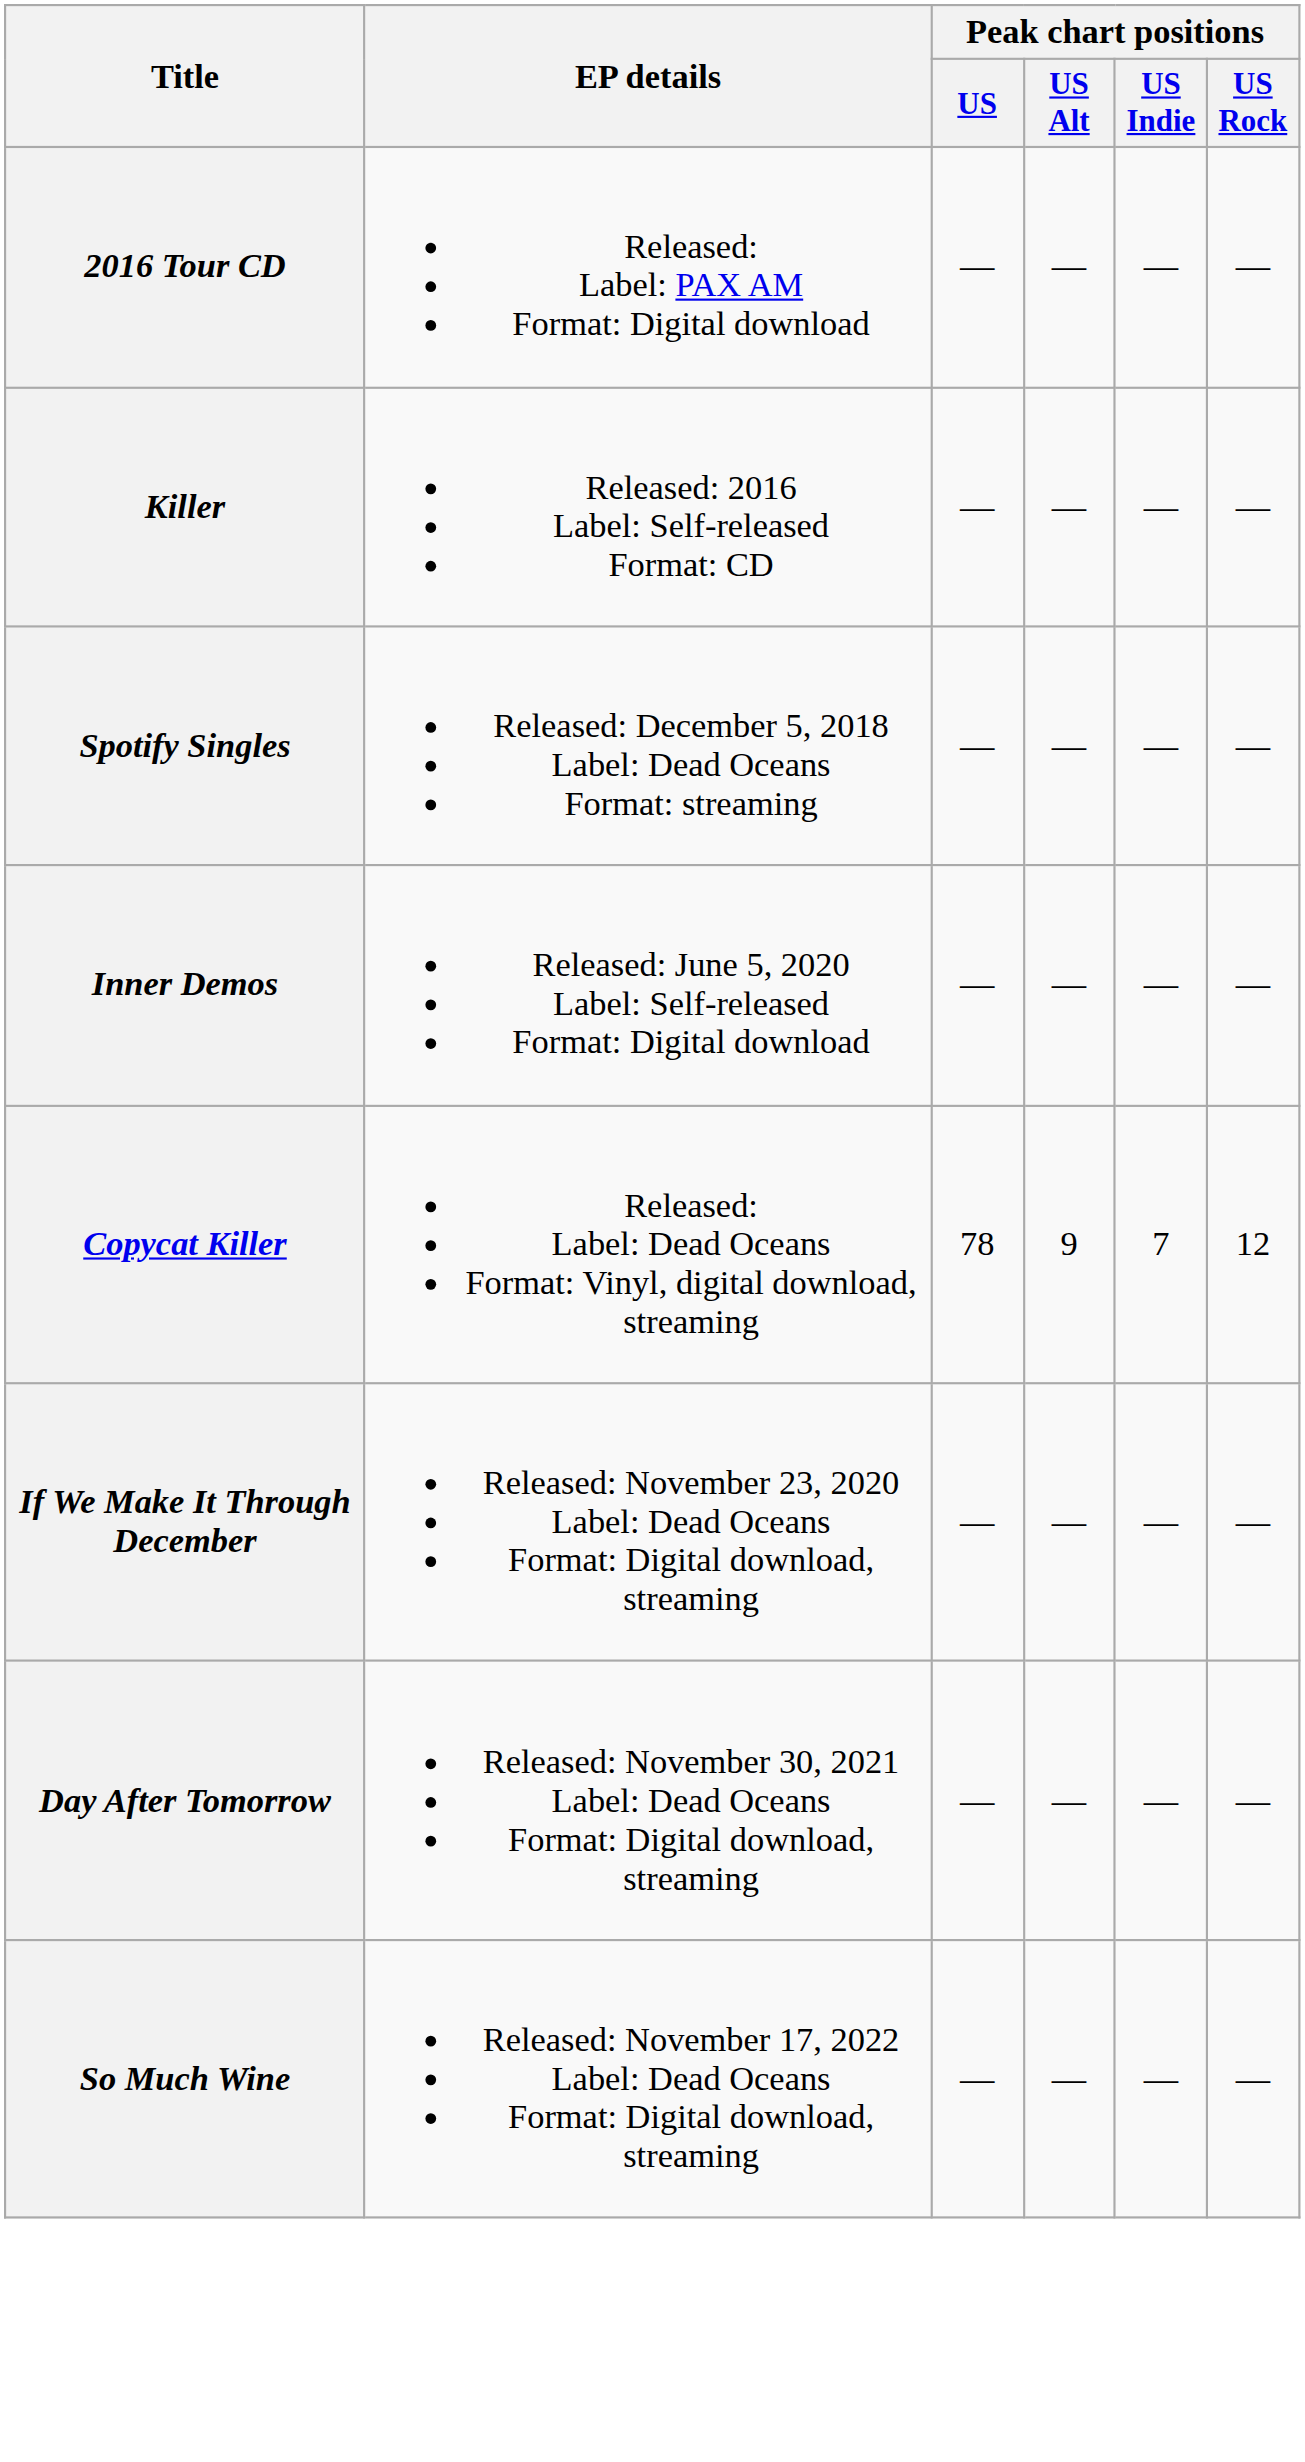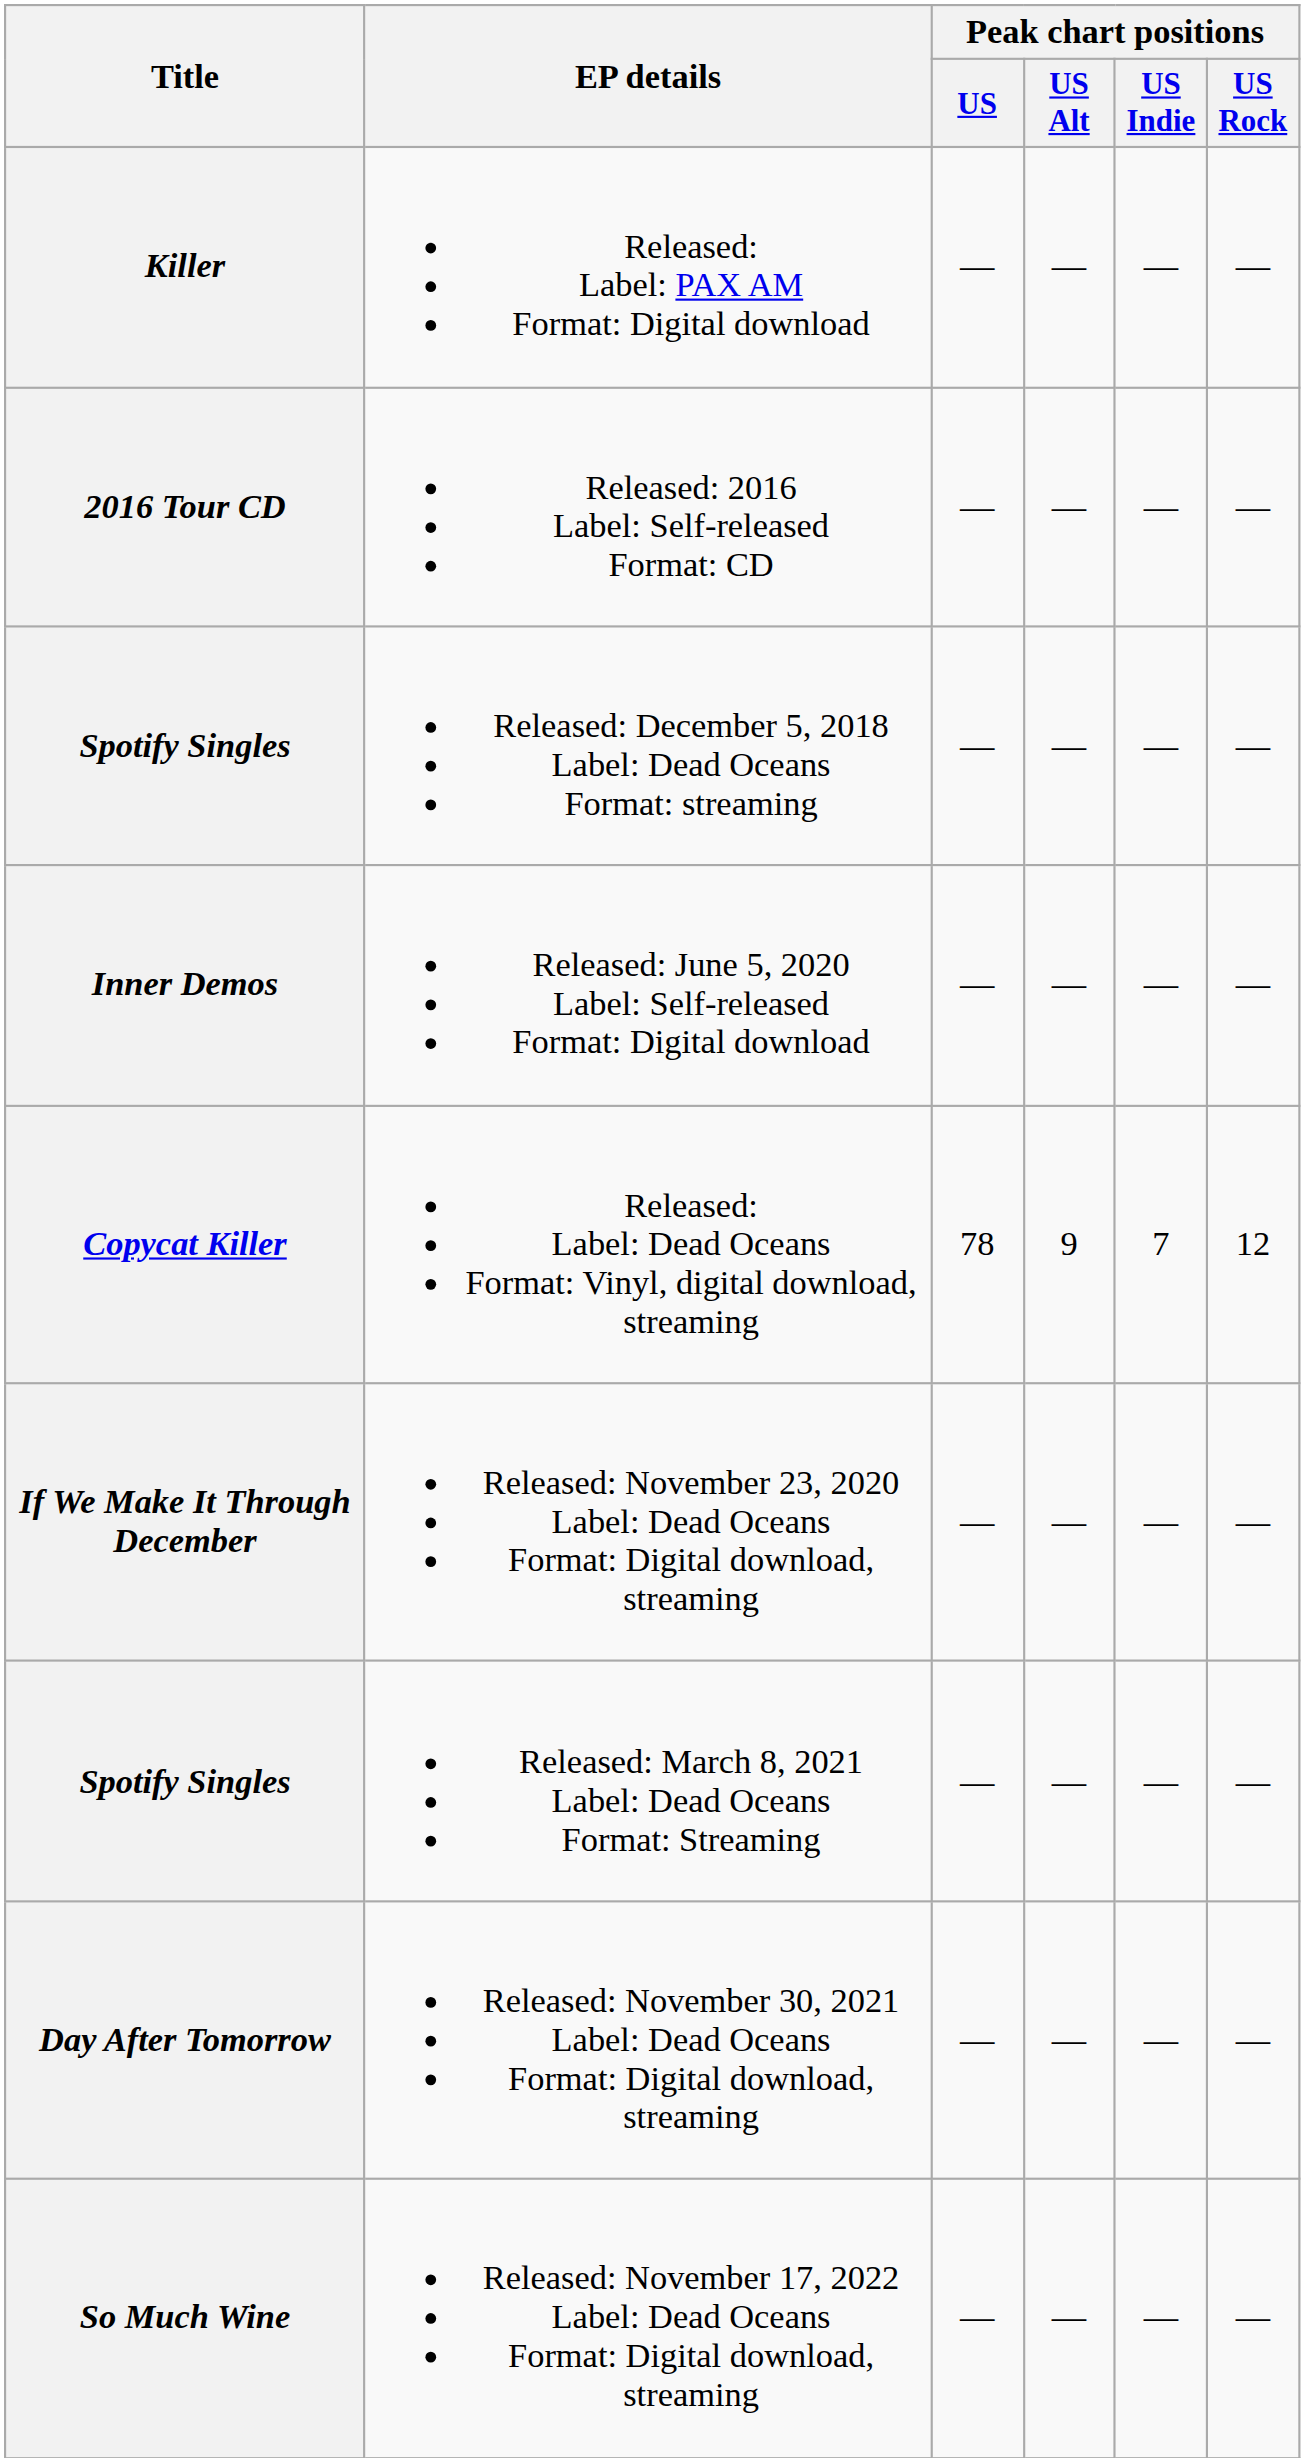Released: Label: PAX AM Format: Digital download | Title: 2016 Tour CD -> Killer
Released: 2016 Label: Self-released Format: CD | Title: Killer -> 2016 Tour CD
+ row: Spotify Singles | Released: March 8, 2021 Label: Dead Oceans Format: Streaming | — | — | — | —
